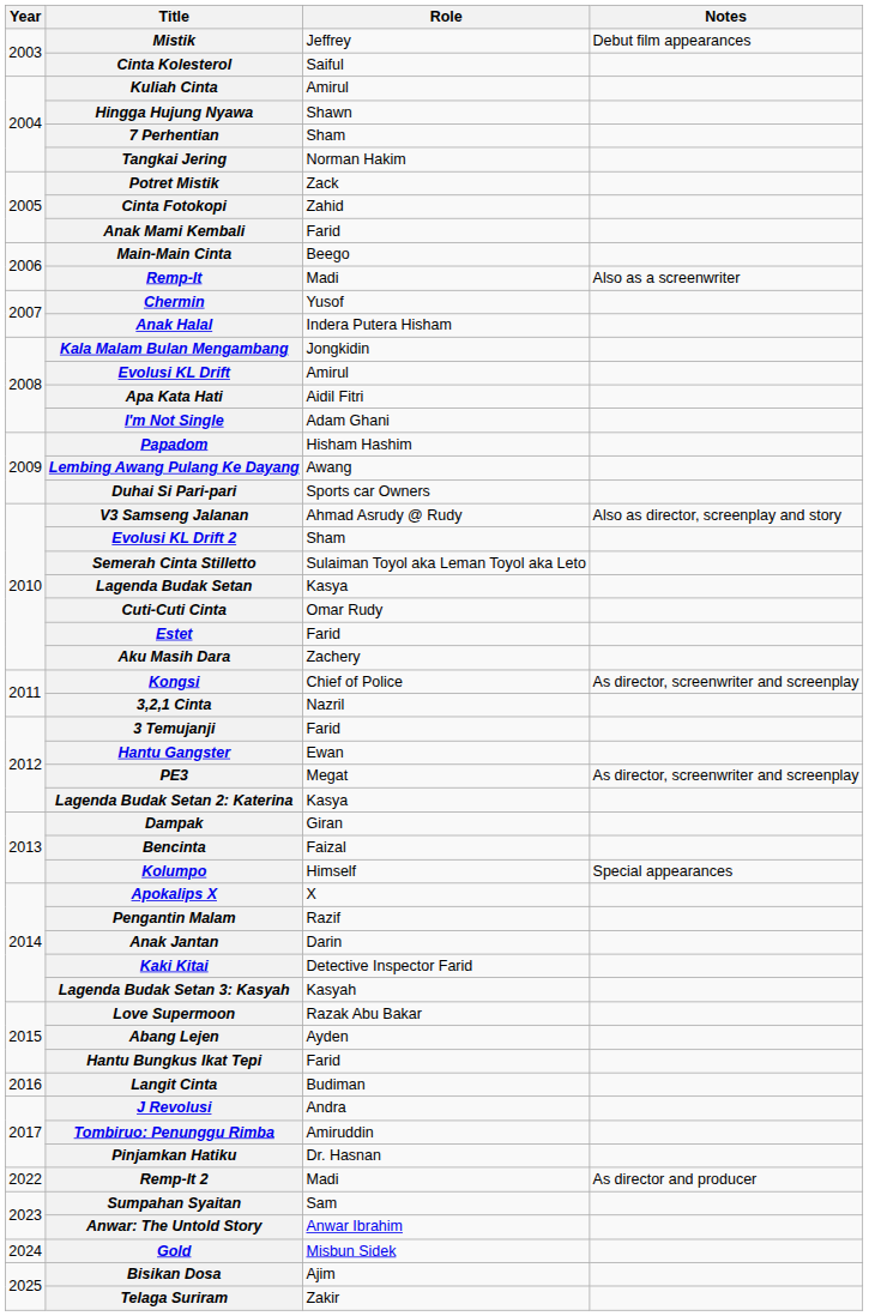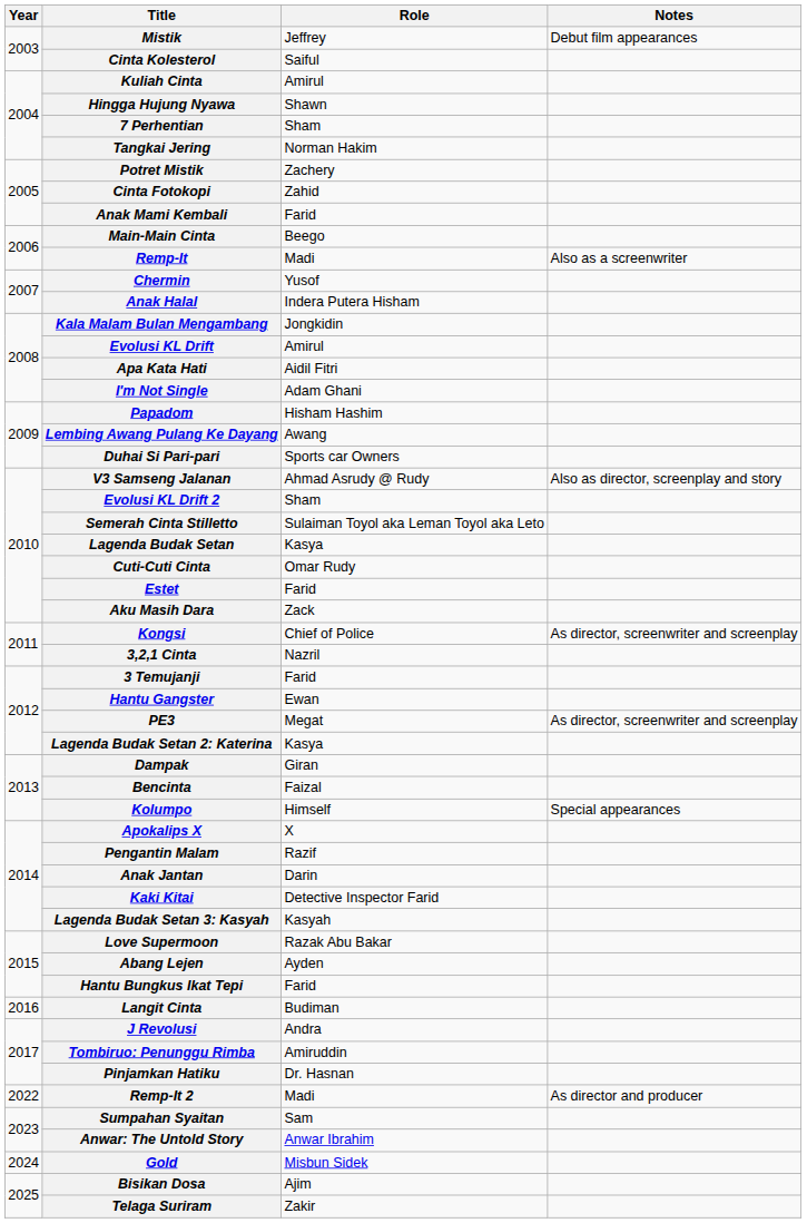Potret Mistik | Role: Zack -> Zachery
Aku Masih Dara | Role: Zachery -> Zack
